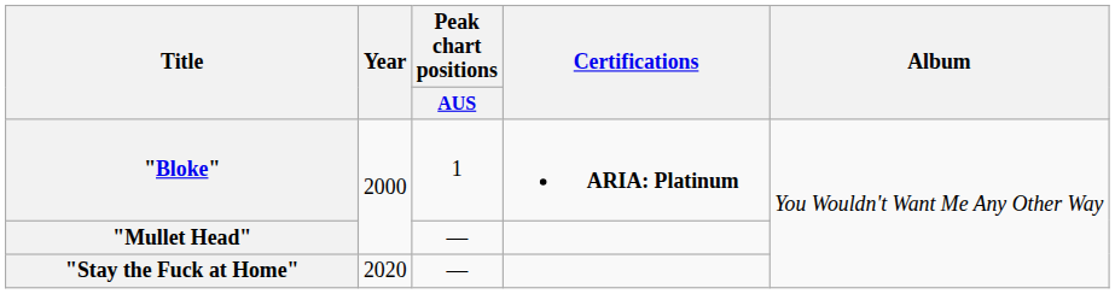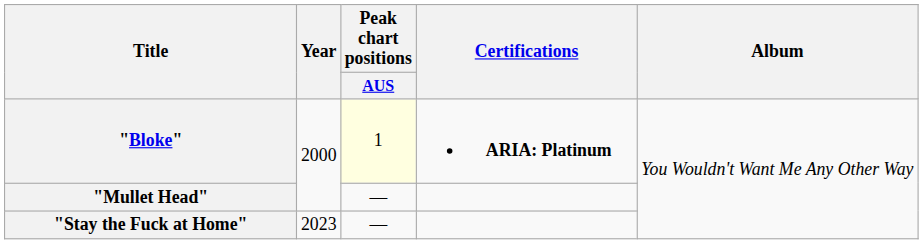"Bloke" | Peak chart positions / AUS: no background -> lightyellow background
"Stay the Fuck at Home" | Year: 2020 -> 2023
